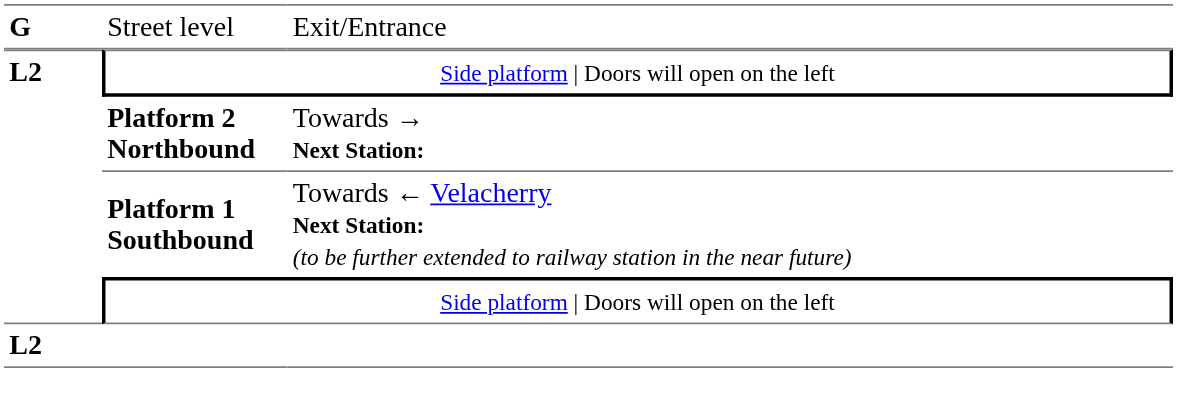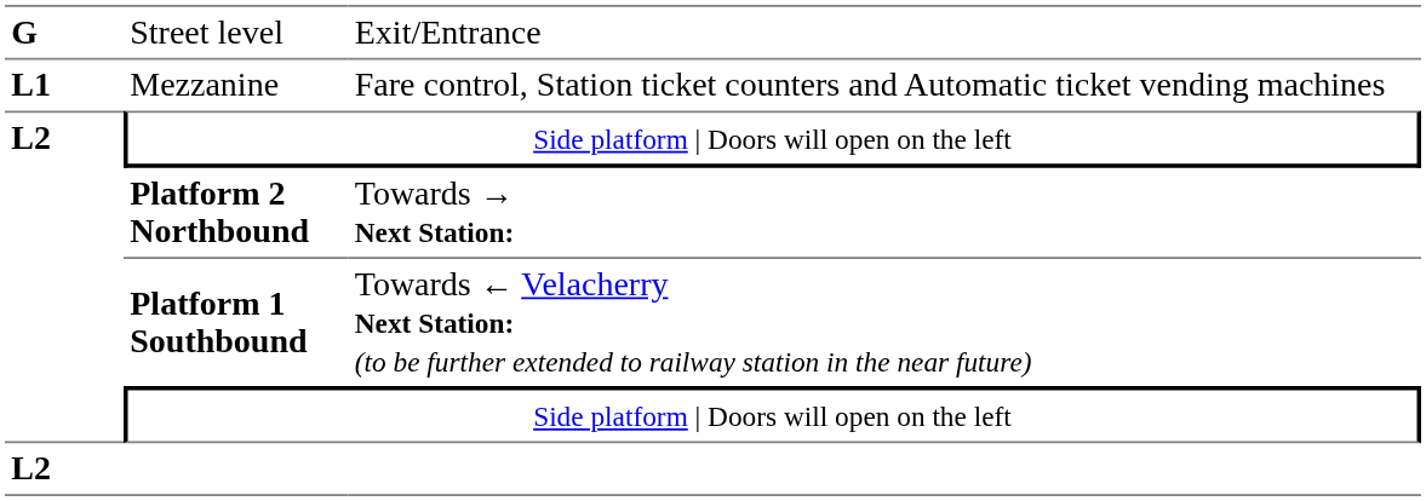+ row: L1 | Mezzanine | Fare control, Station ticket counters and Automatic ticket vending machines
